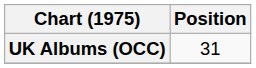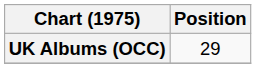UK Albums (OCC) | Position: 31 -> 29
